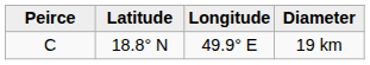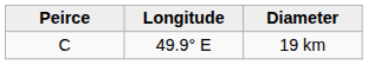- column: Latitude | 18.8° N
